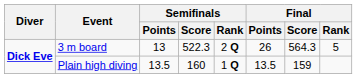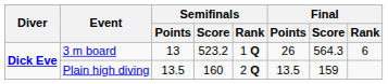3 m board | Semifinals / Score: 522.3 -> 523.2
3 m board | Semifinals / Rank: 2 Q -> 1 Q
3 m board | Final / Rank: 5 -> 6
Plain high diving | Semifinals / Rank: 1 Q -> 2 Q
